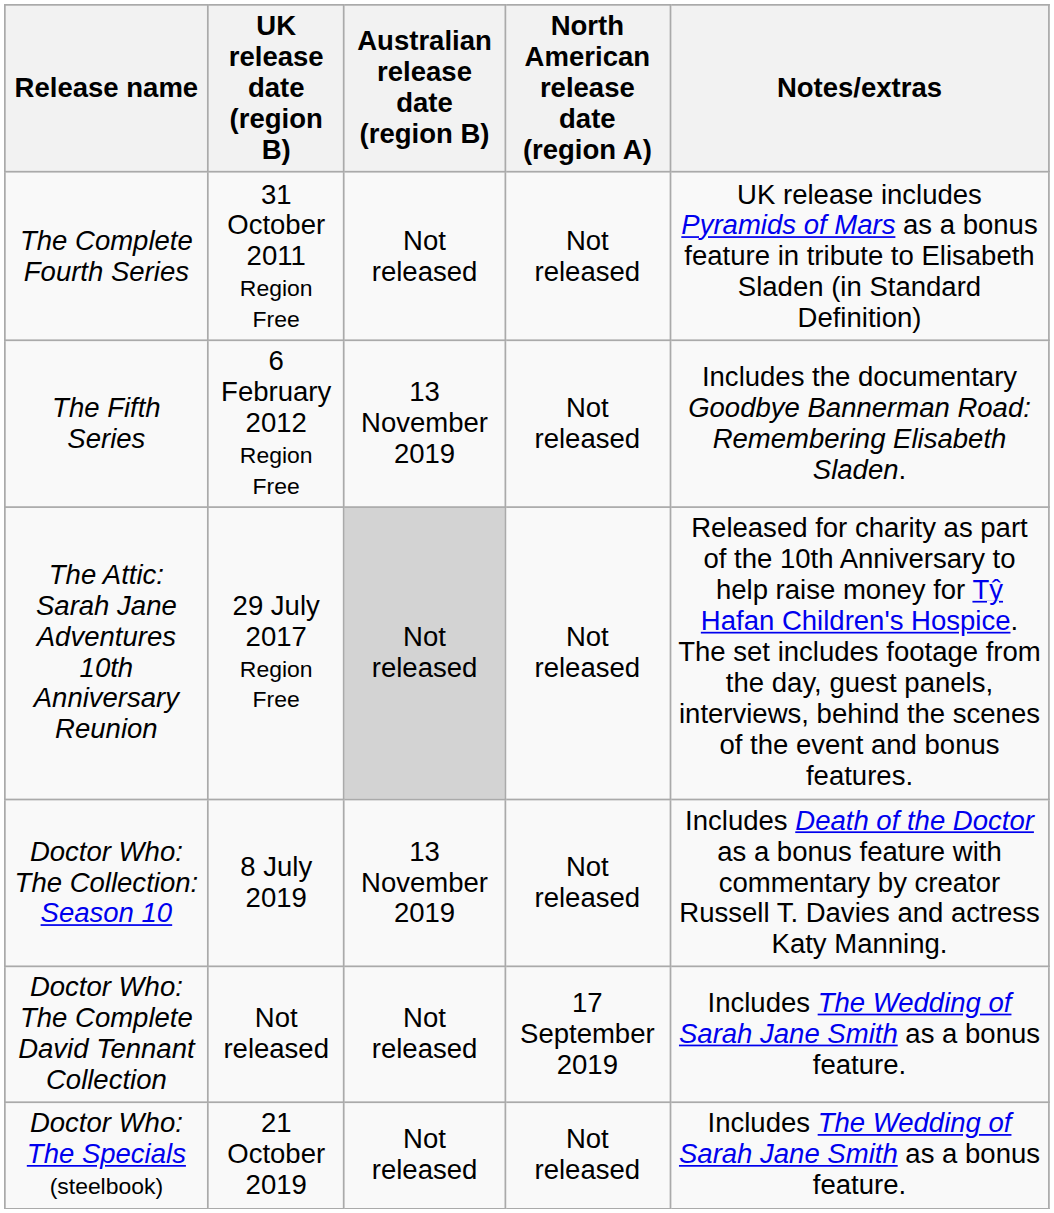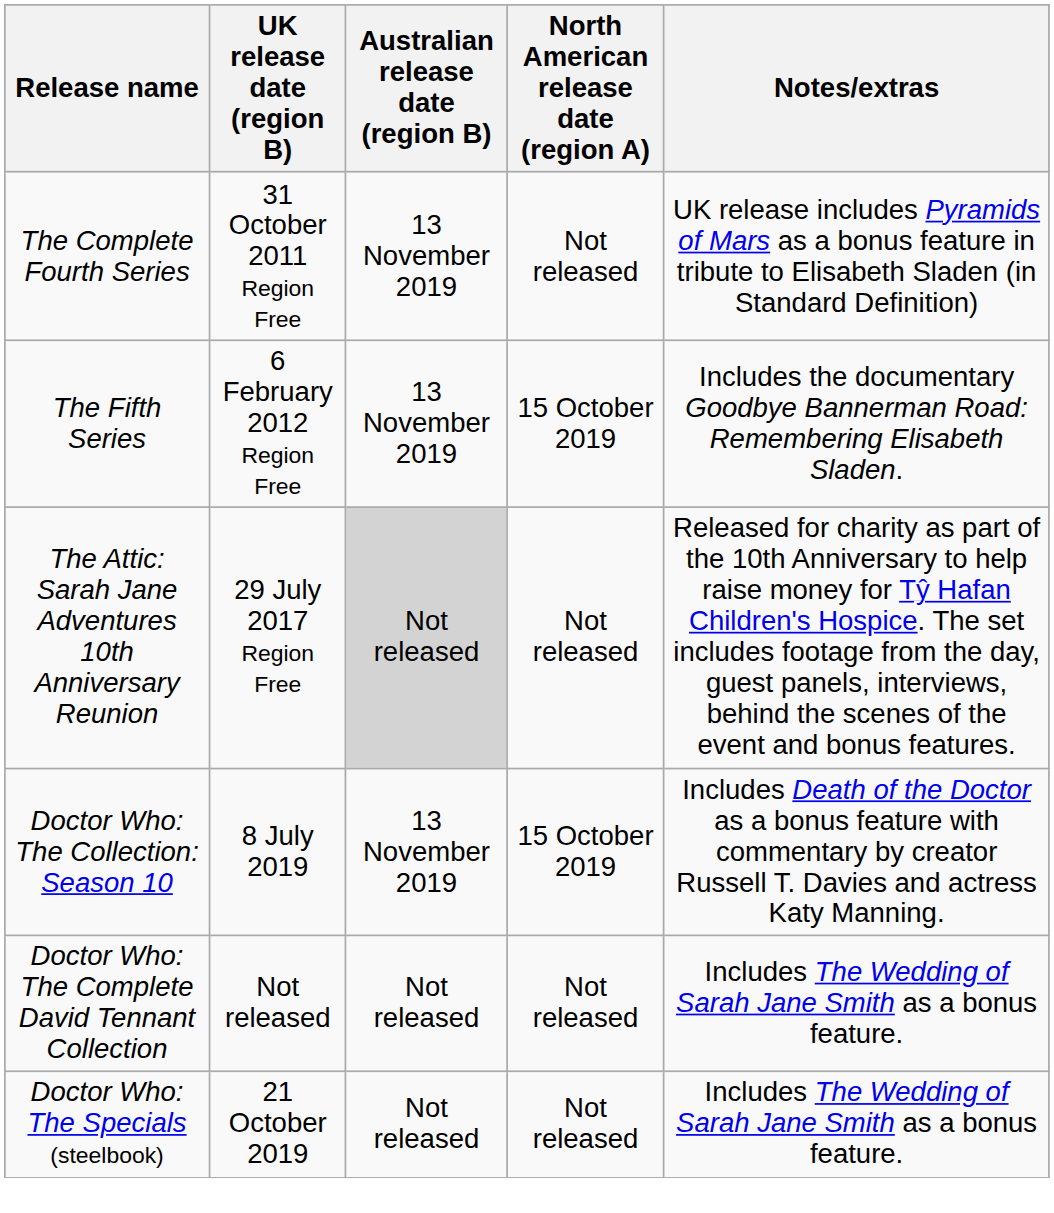The Complete Fourth Series | Australian release date (region B): Not released -> 13 November 2019
The Fifth Series | North American release date (region A): Not released -> 15 October 2019
Doctor Who: The Collection: Season 10 | North American release date (region A): Not released -> 15 October 2019
Doctor Who: The Complete David Tennant Collection | North American release date (region A): 17 September 2019 -> Not released
